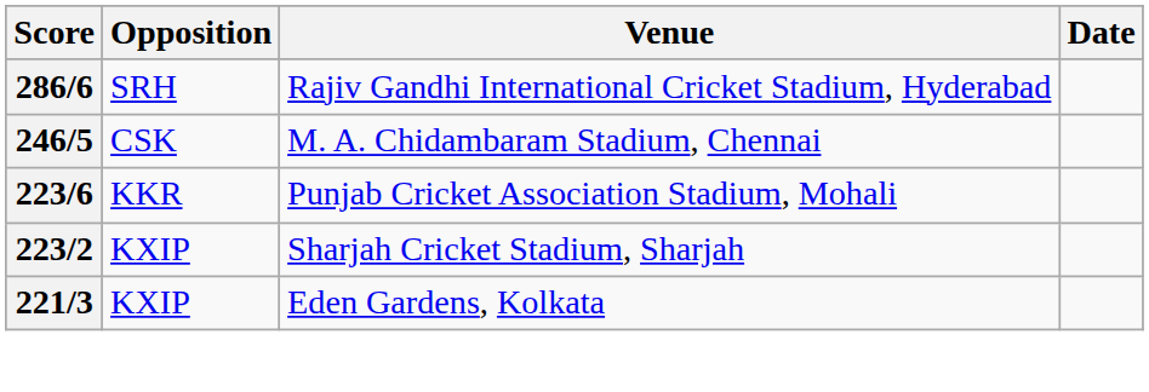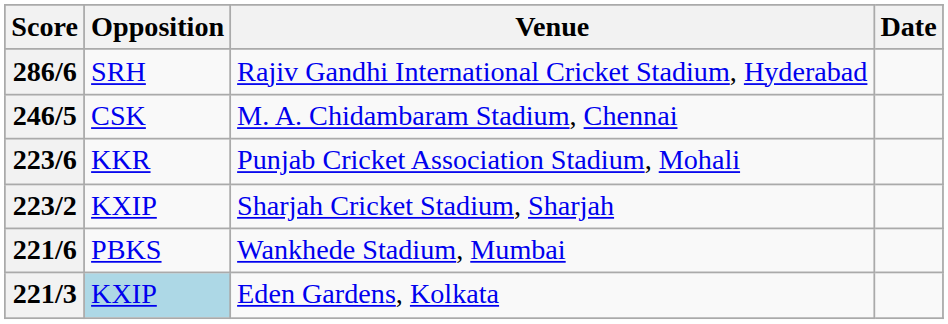+ row: 221/6 | PBKS | Wankhede Stadium, Mumbai
221/3 | Opposition: no background -> lightblue background
